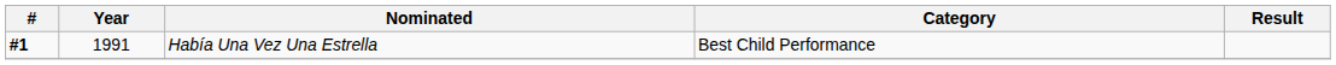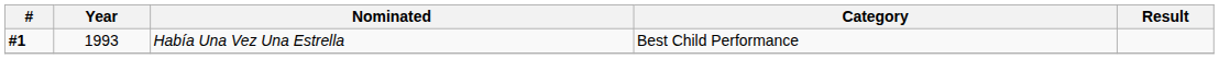Había Una Vez Una Estrella | Year: 1991 -> 1993
